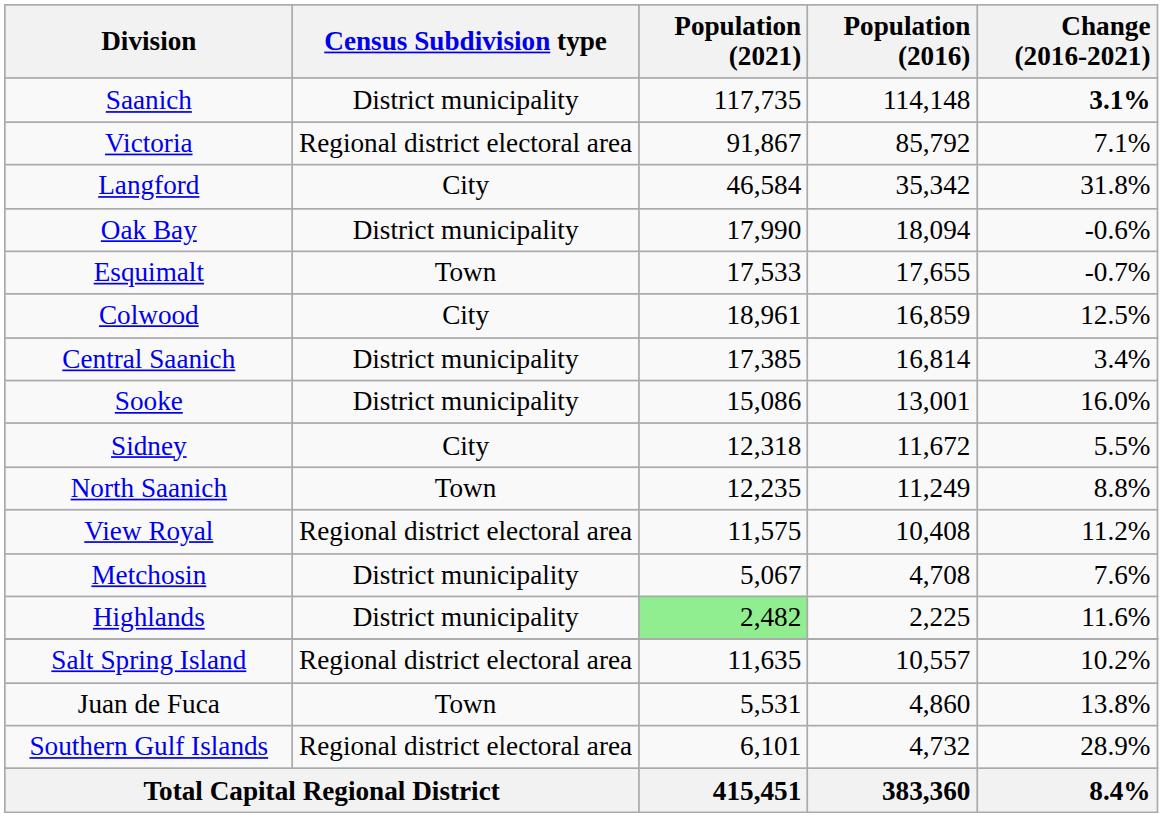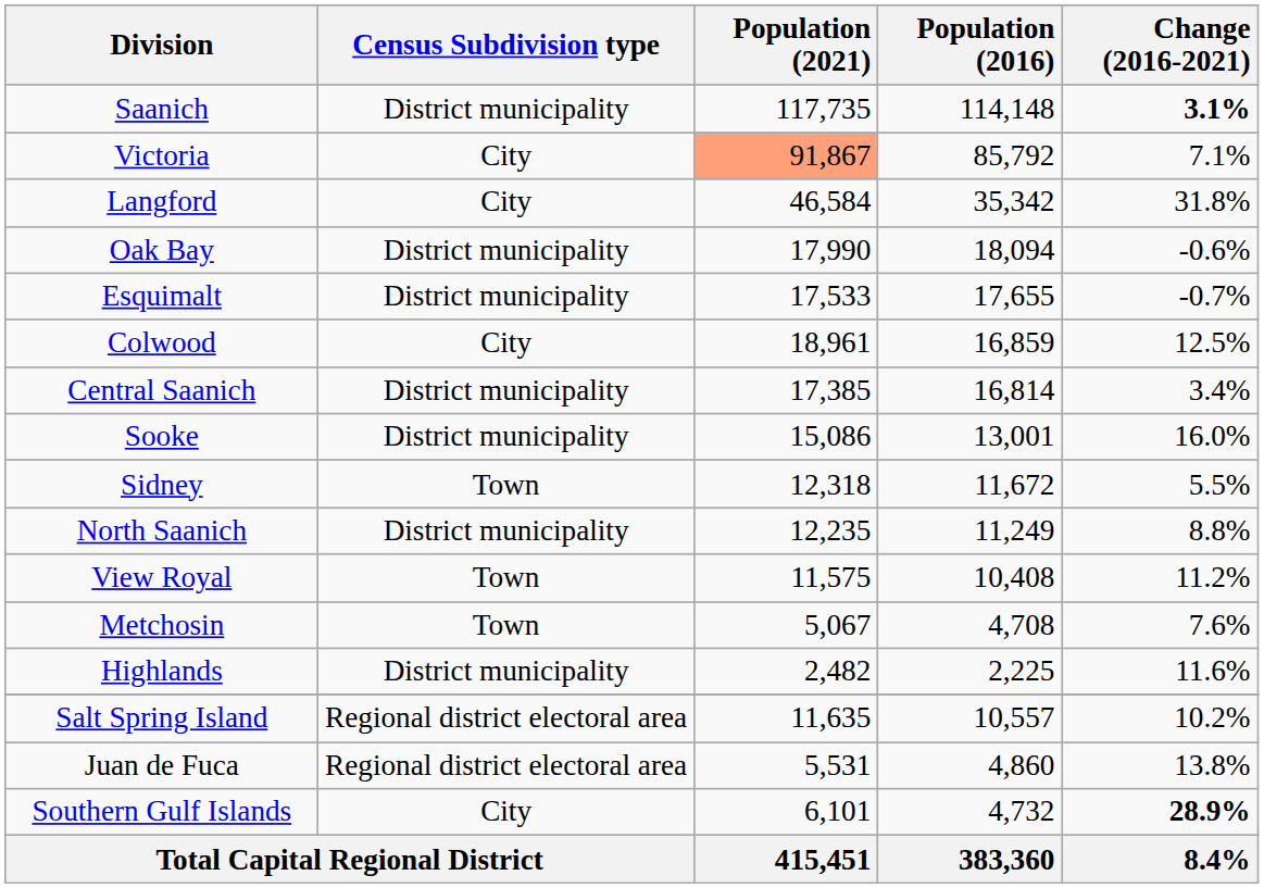Victoria | Census Subdivision type: Regional district electoral area -> City
Victoria | Population (2021): no background -> lightsalmon background
Esquimalt | Census Subdivision type: Town -> District municipality
Sidney | Census Subdivision type: City -> Town
North Saanich | Census Subdivision type: Town -> District municipality
View Royal | Census Subdivision type: Regional district electoral area -> Town
Metchosin | Census Subdivision type: District municipality -> Town
Highlands | Population (2021): lightgreen background -> no background
Juan de Fuca | Census Subdivision type: Town -> Regional district electoral area
Southern Gulf Islands | Census Subdivision type: Regional district electoral area -> City
Southern Gulf Islands | Change (2016-2021): normal -> bold
